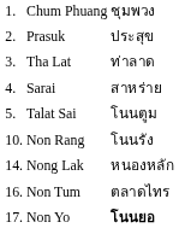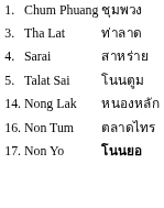- row: 2. | Prasuk | ประสุข
- row: 10. | Non Rang | โนนรัง
